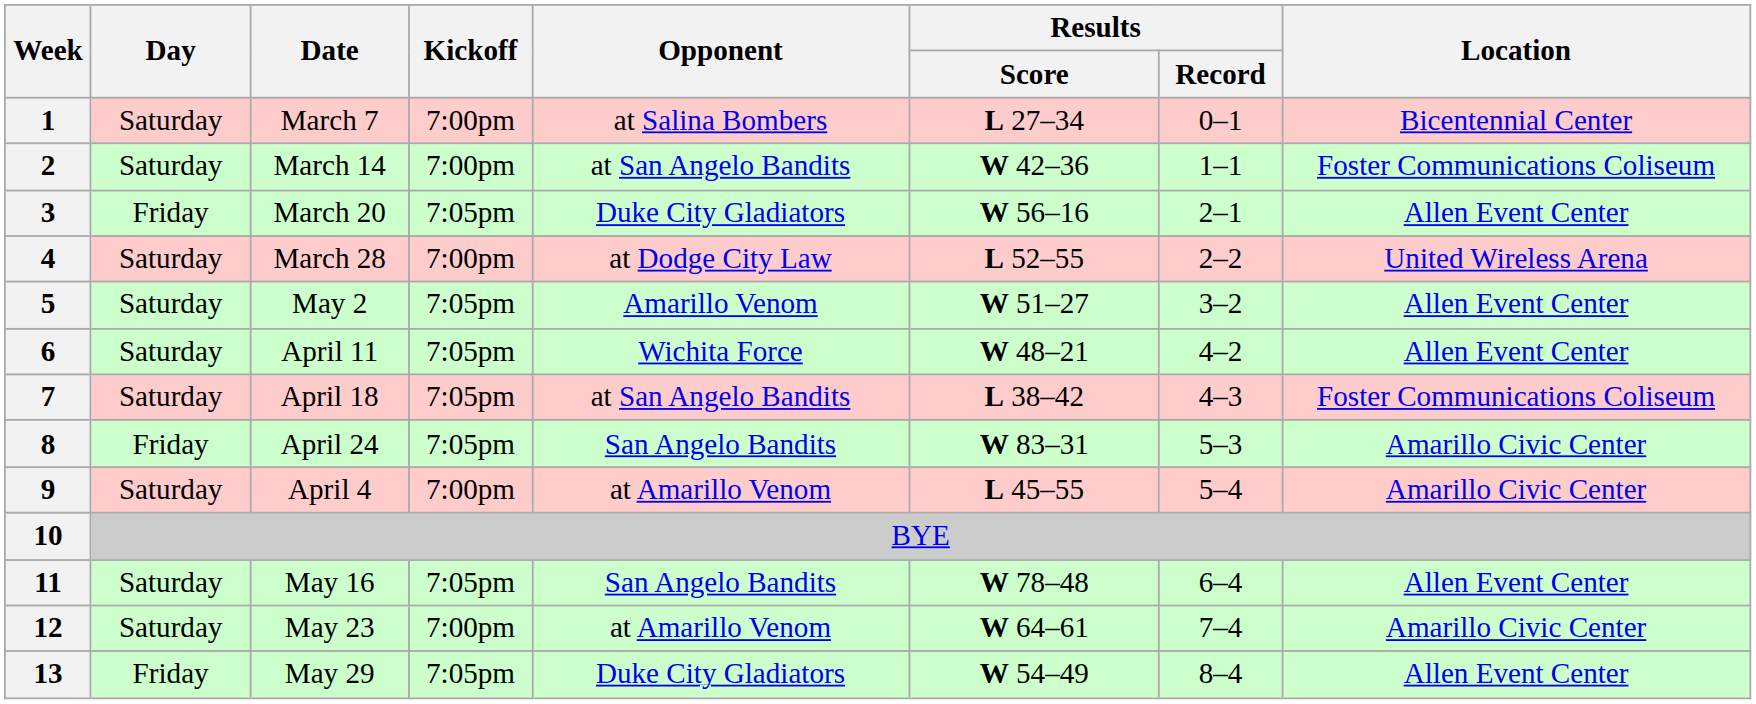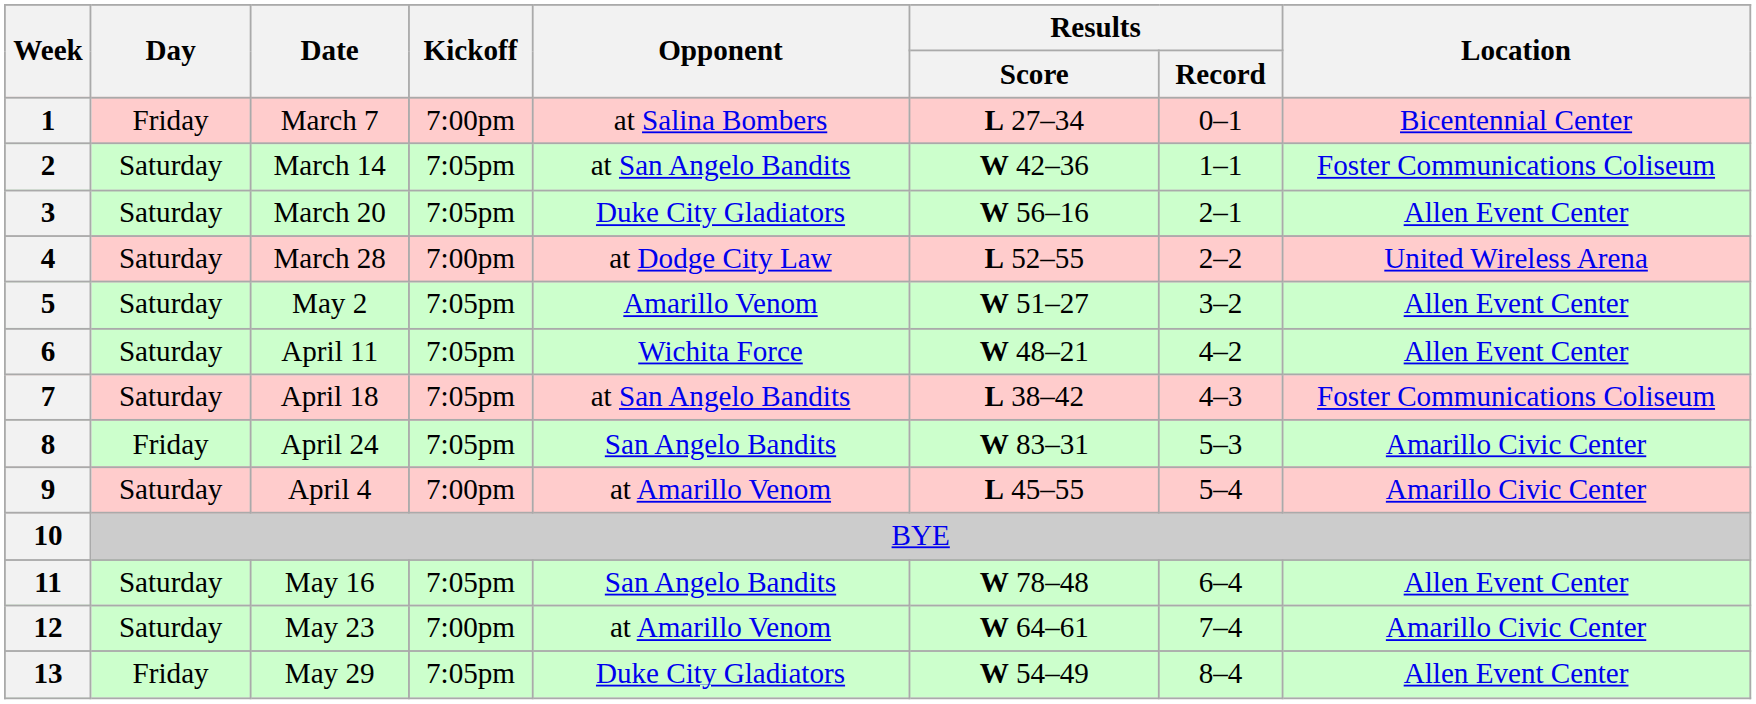1 | Day: Saturday -> Friday
2 | Kickoff: 7:00pm -> 7:05pm
3 | Day: Friday -> Saturday
